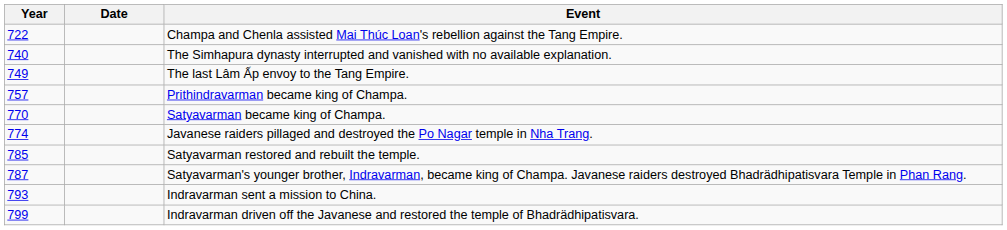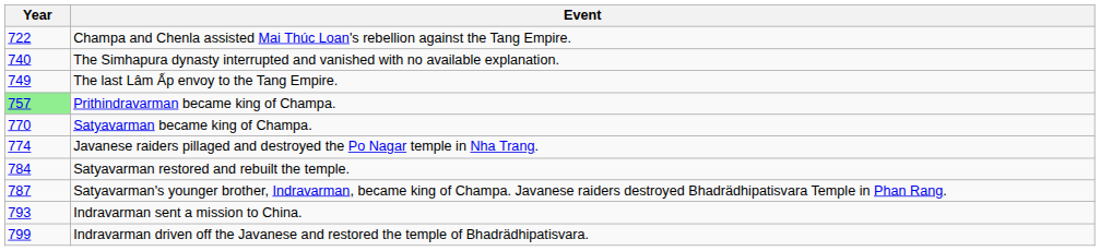- column: Date
Prithindravarman became king of Champa. | Year: no background -> lightgreen background
Satyavarman restored and rebuilt the temple. | Year: 785 -> 784
